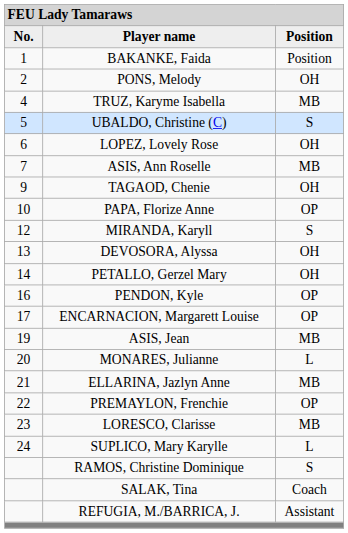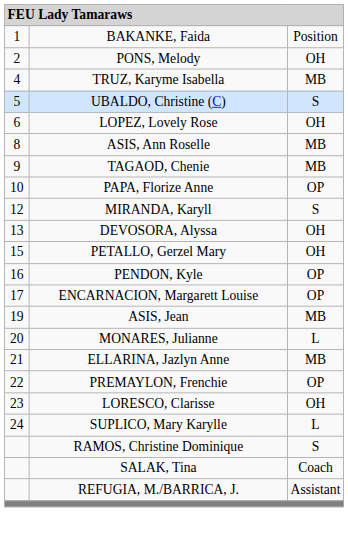- row: No. | Player name | Position
ASIS, Ann Roselle | column 1: 7 -> 8
TAGAOD, Chenie | column 3: OH -> MB
PETALLO, Gerzel Mary | column 1: 14 -> 15
LORESCO, Clarisse | column 3: MB -> OH
